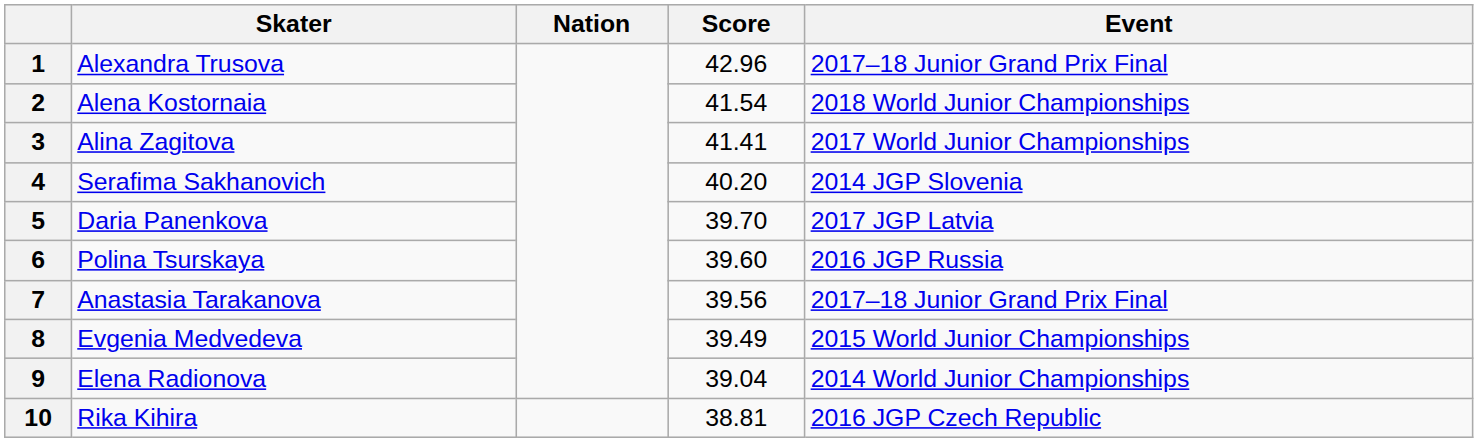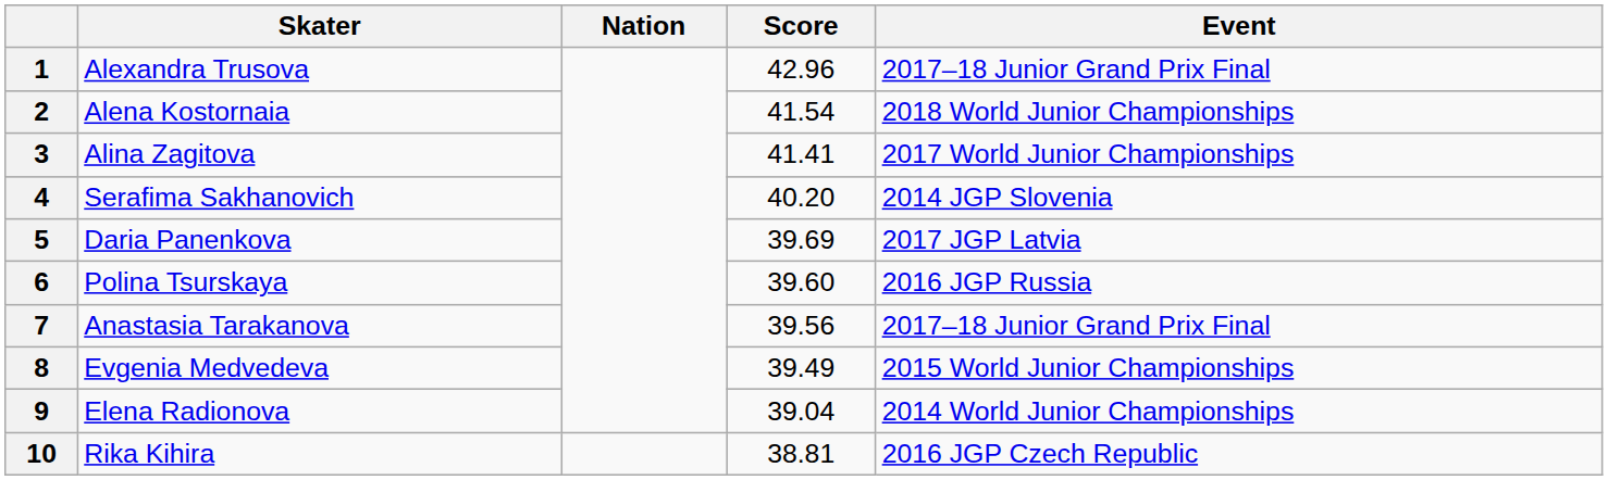5 | Score: 39.70 -> 39.69
